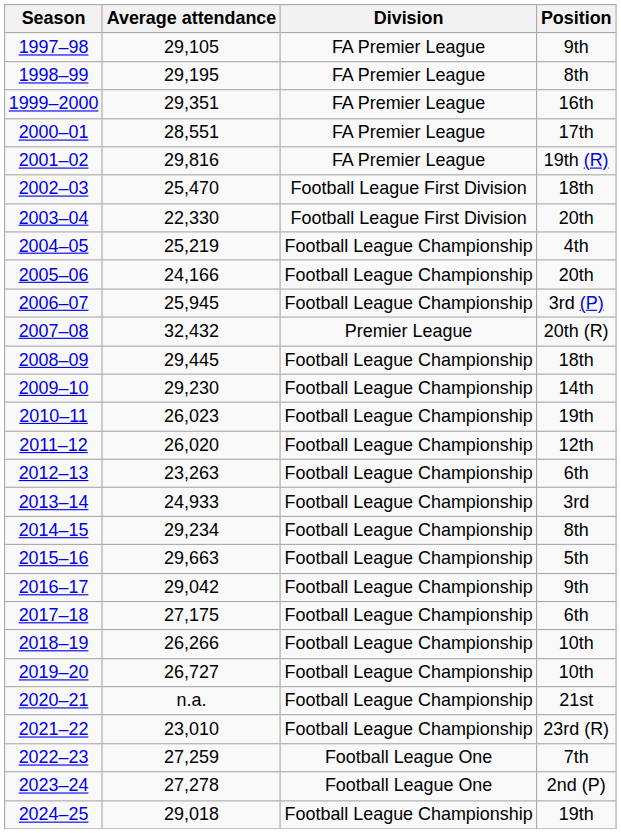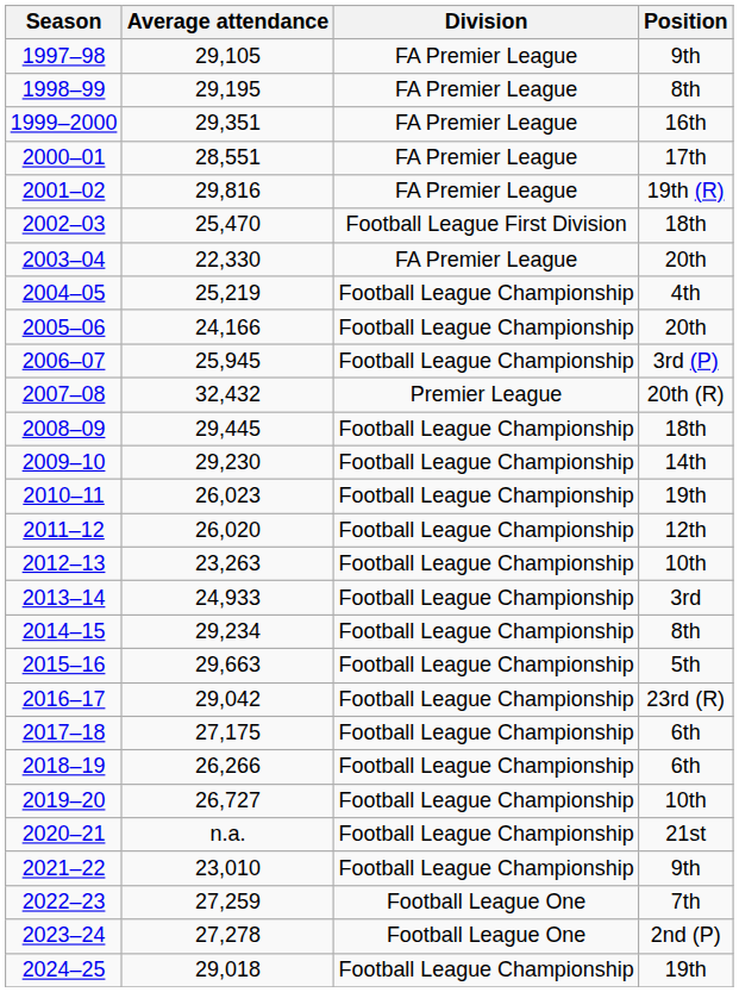2003–04 | Division: Football League First Division -> FA Premier League
2012–13 | Position: 6th -> 10th
2016–17 | Position: 9th -> 23rd (R)
2018–19 | Position: 10th -> 6th
2021–22 | Position: 23rd (R) -> 9th
